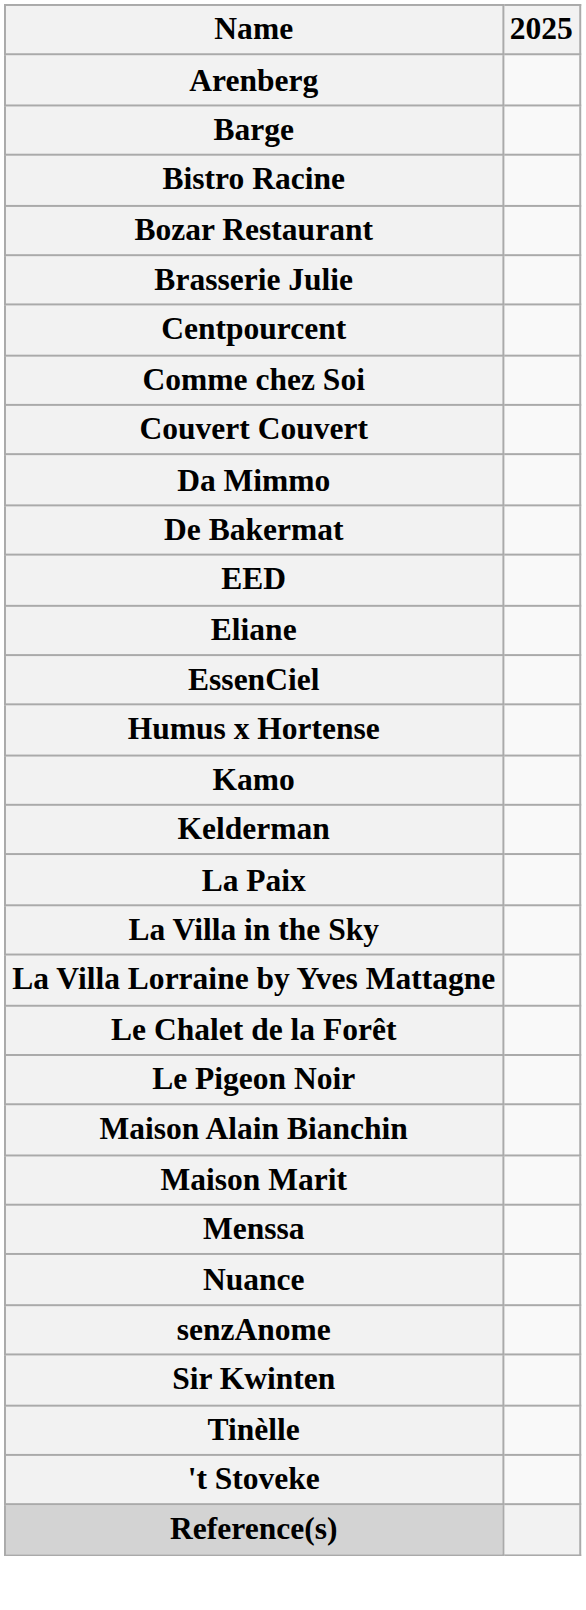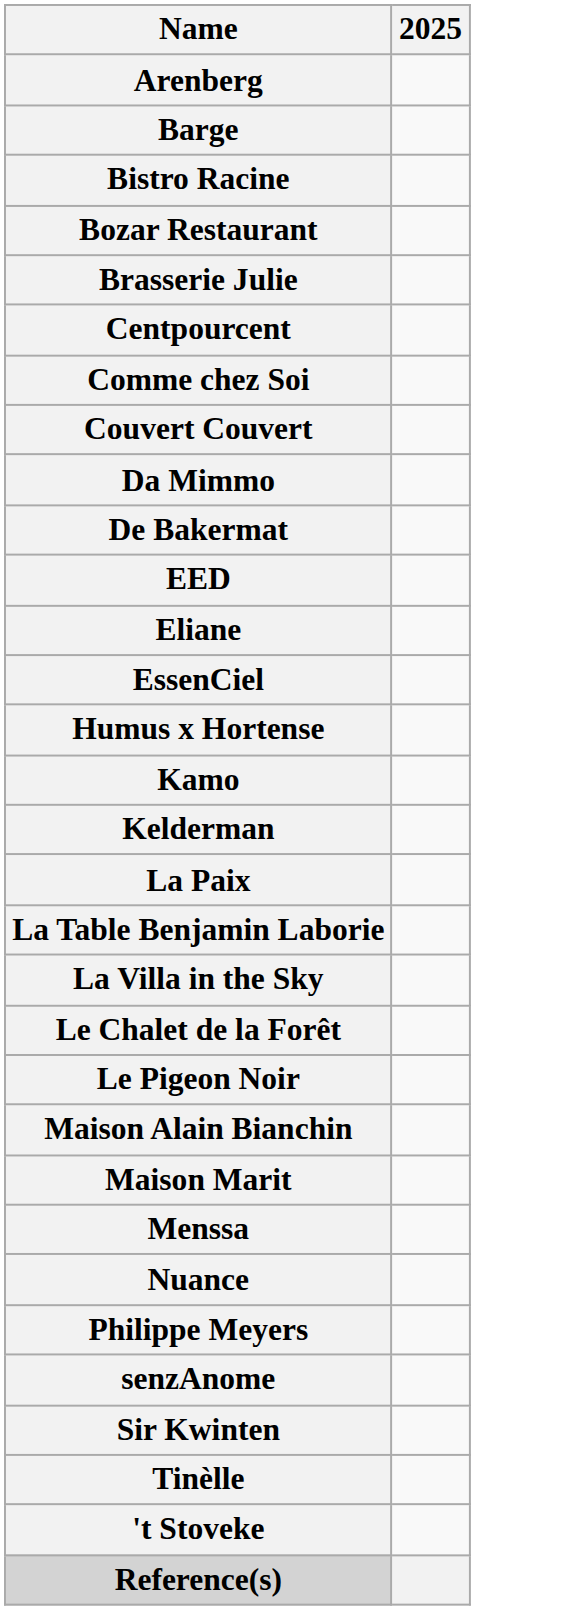+ row: La Table Benjamin Laborie
- row: La Villa Lorraine by Yves Mattagne
+ row: Philippe Meyers
